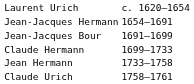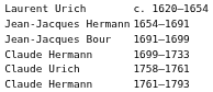- row: Jean Hermann | 1733–1758
+ row: Claude Hermann | 1761–1793
